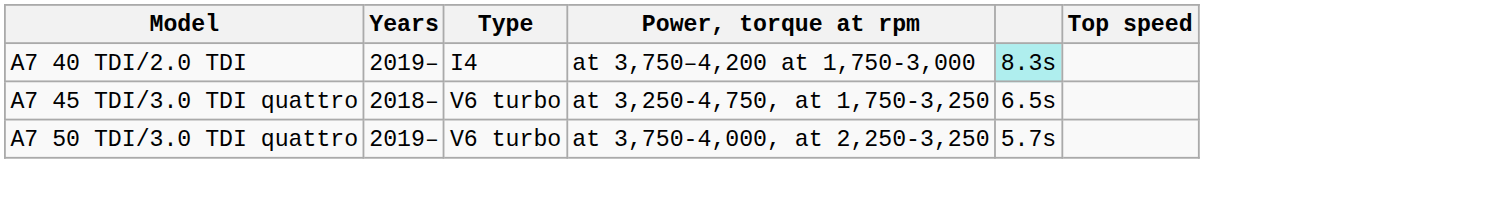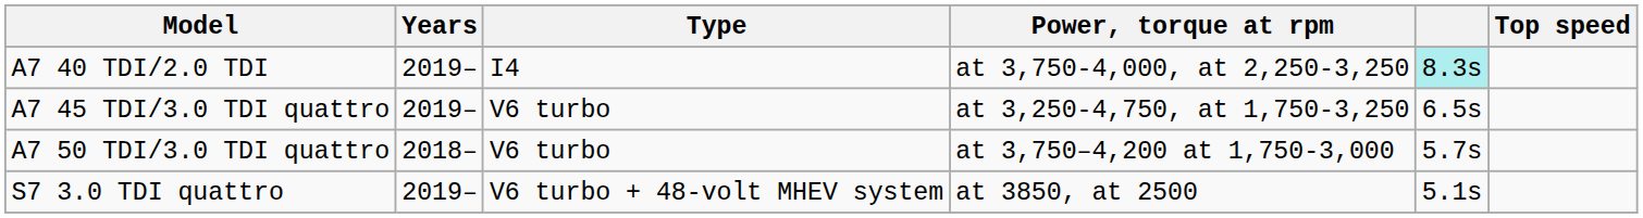A7 40 TDI/2.0 TDI | Power, torque at rpm: at 3,750–4,200 at 1,750-3,000 -> at 3,750-4,000, at 2,250-3,250
A7 45 TDI/3.0 TDI quattro | Years: 2018– -> 2019–
A7 50 TDI/3.0 TDI quattro | Years: 2019– -> 2018–
A7 50 TDI/3.0 TDI quattro | Power, torque at rpm: at 3,750-4,000, at 2,250-3,250 -> at 3,750–4,200 at 1,750-3,000
+ row: S7 3.0 TDI quattro | 2019– | V6 turbo + 48-volt MHEV system | at 3850, at 2500 | 5.1s
